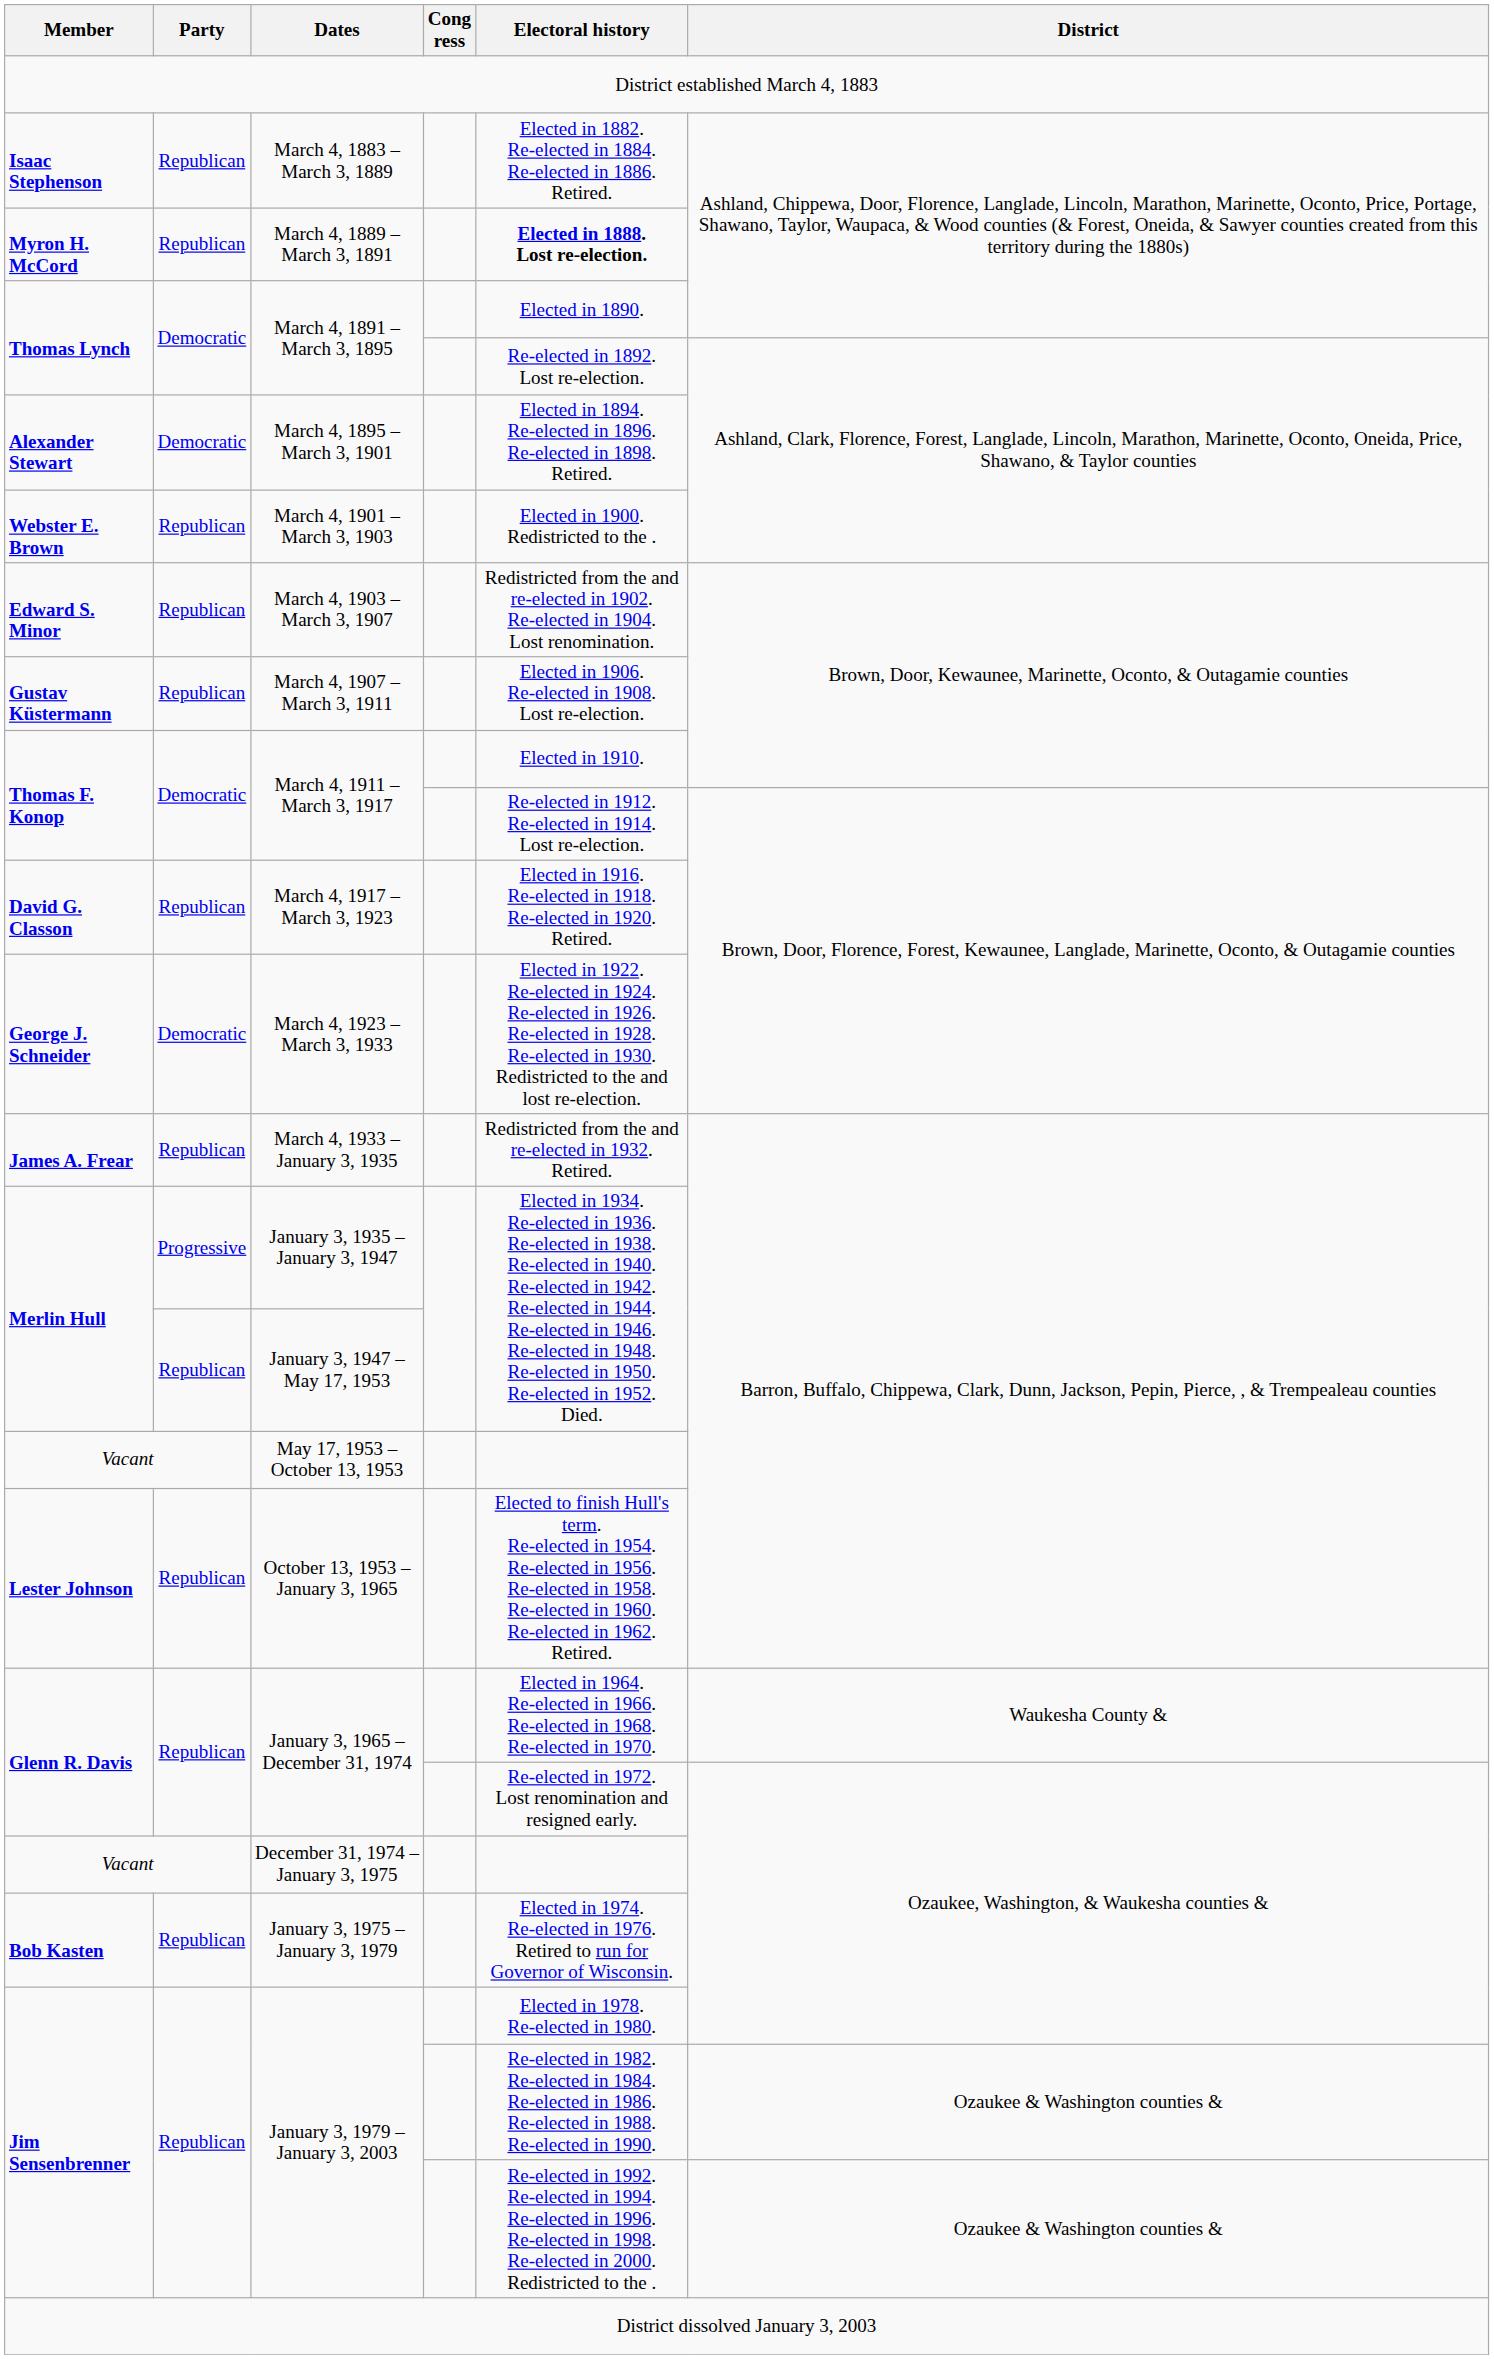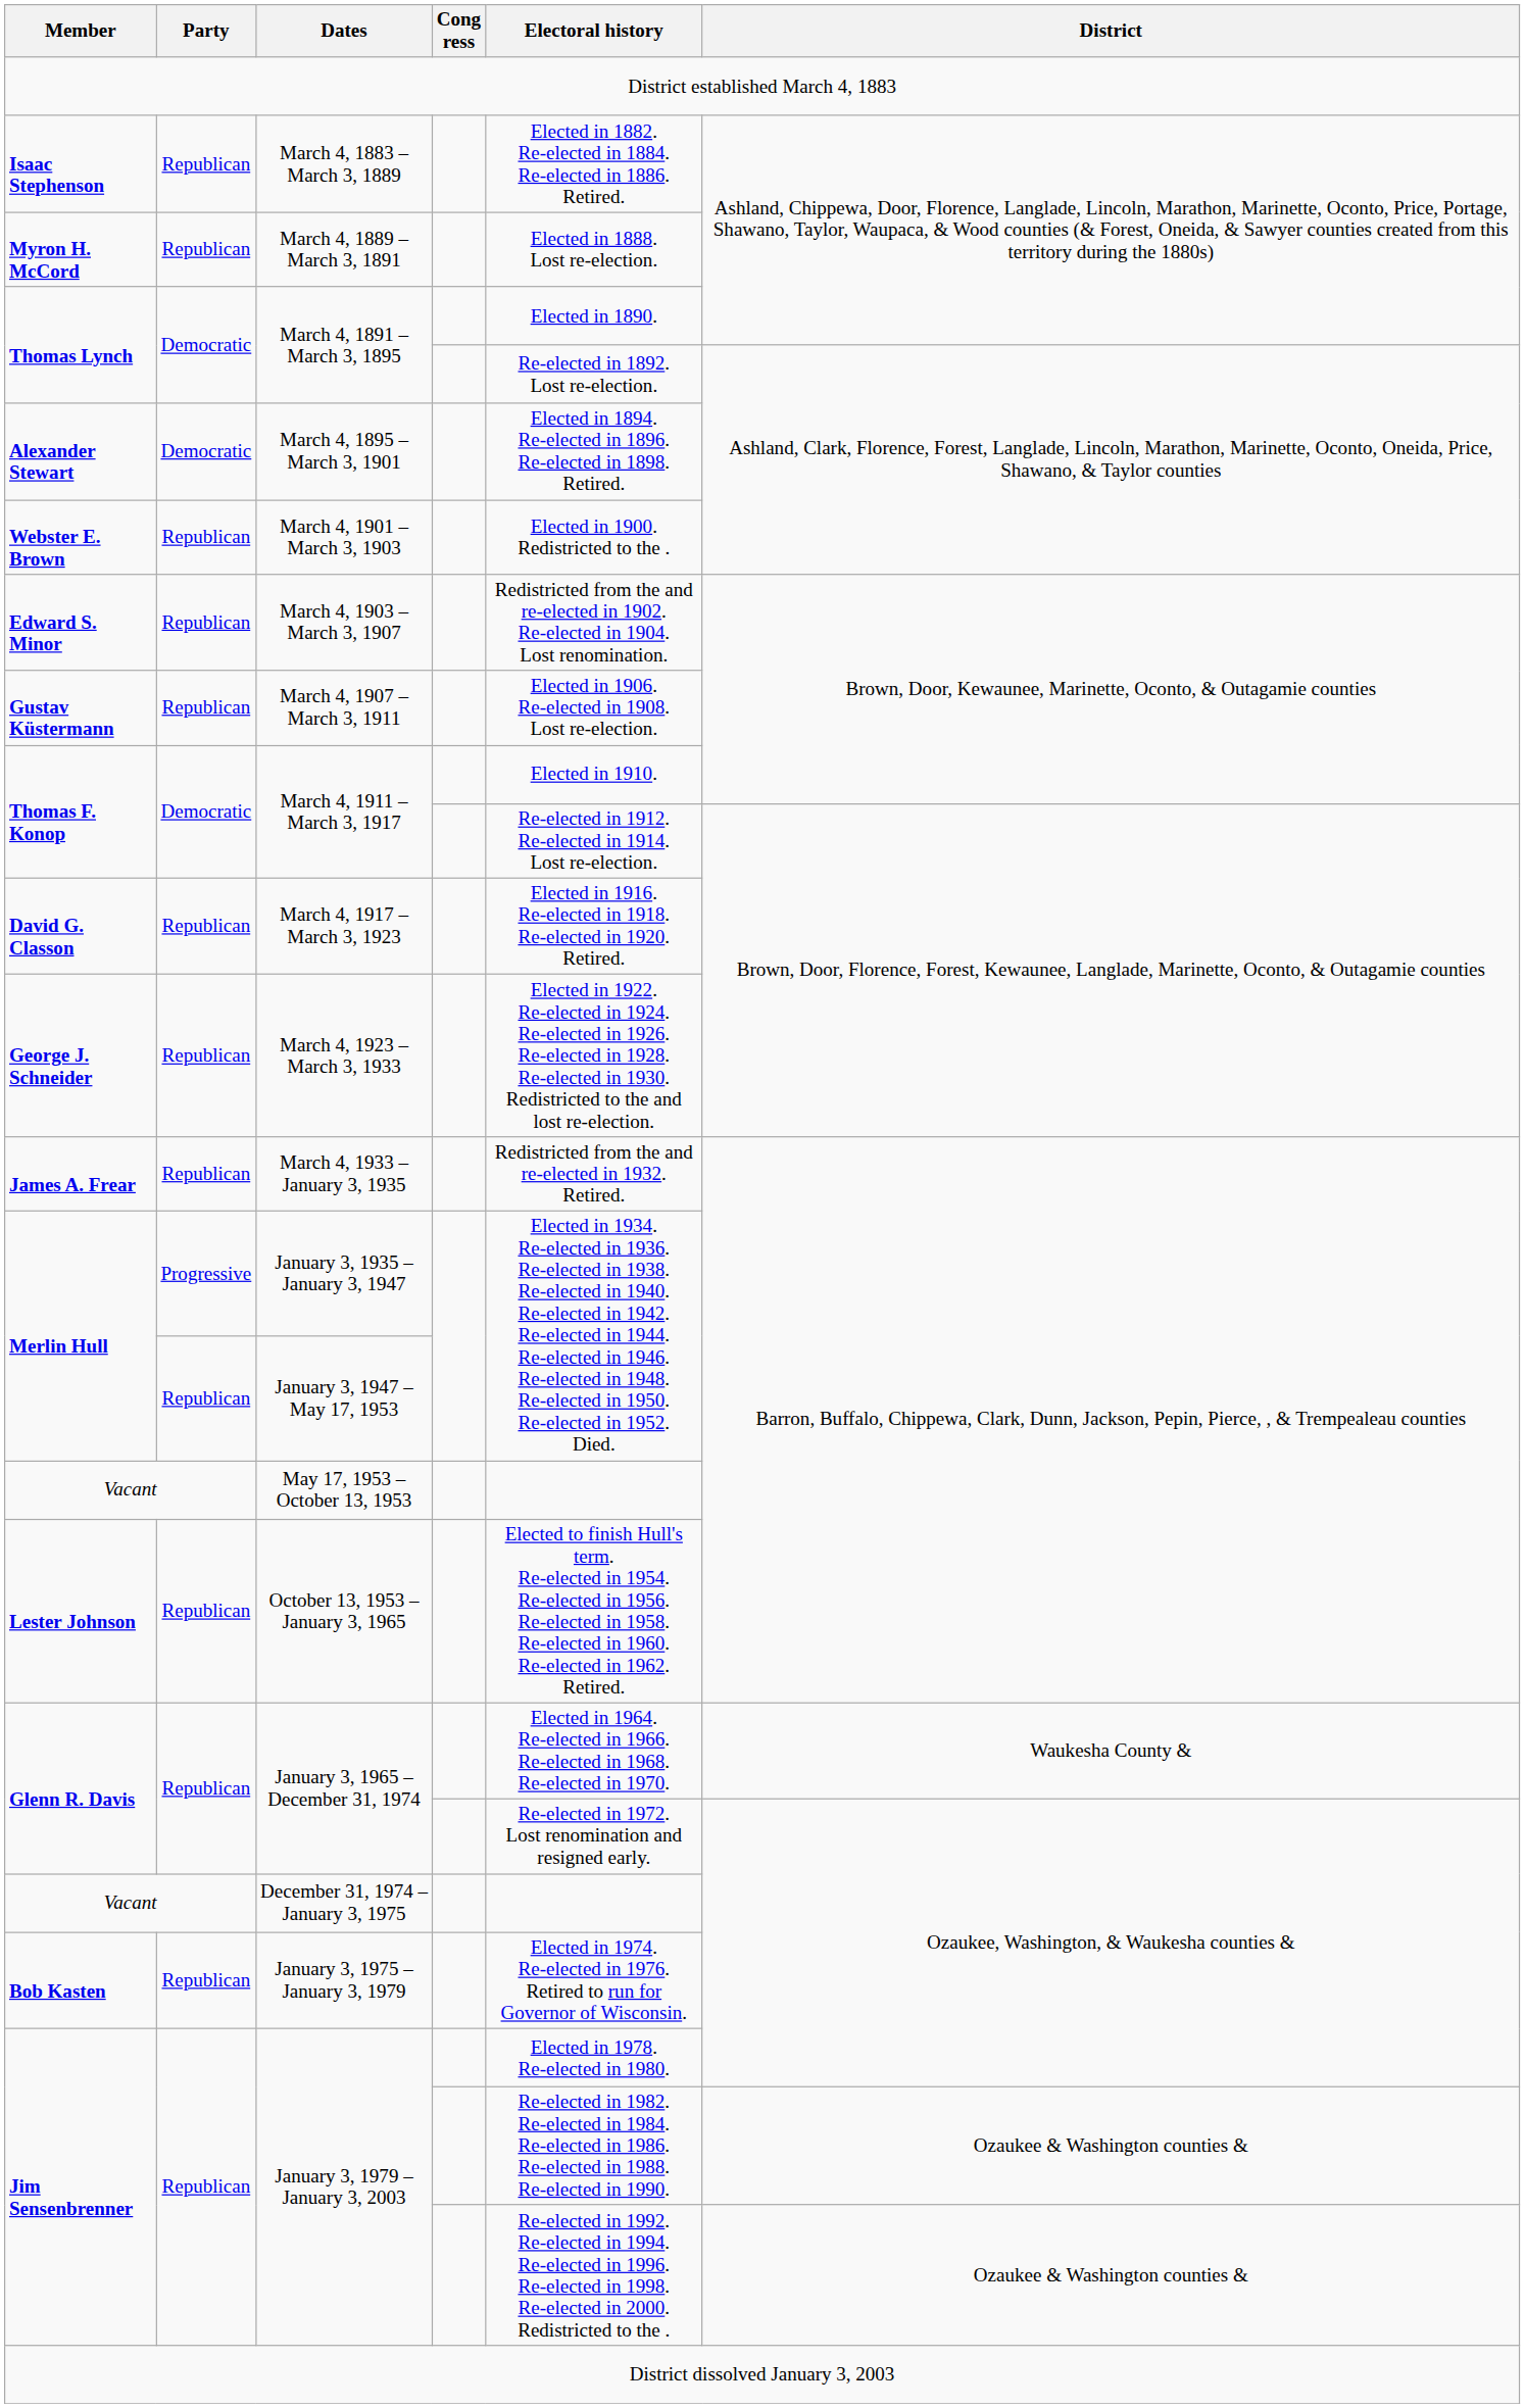March 4, 1889 – March 3, 1891 | Electoral history: bold -> normal
March 4, 1923 – March 3, 1933 | Party: Democratic -> Republican
